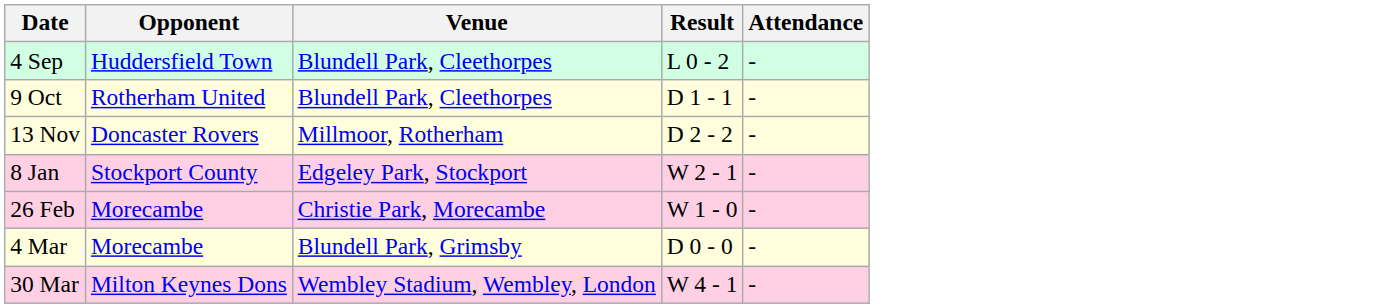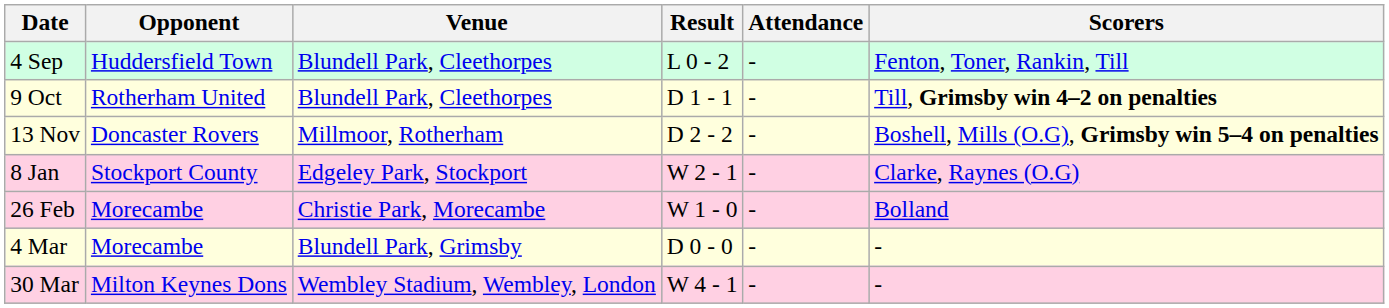+ column: Scorers | Fenton, Toner, Rankin, Till | Till, Grimsby win 4–2 on penalties | Boshell, Mills (O.G), Grimsby win 5–4 on penalties | Clarke, Raynes (O.G) | Bolland | - | -
